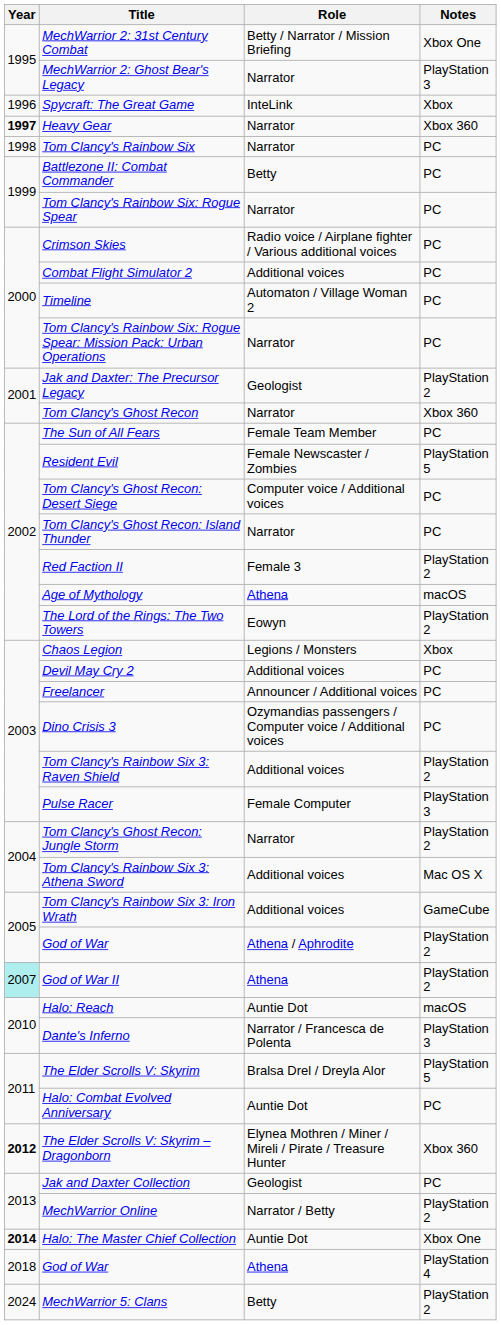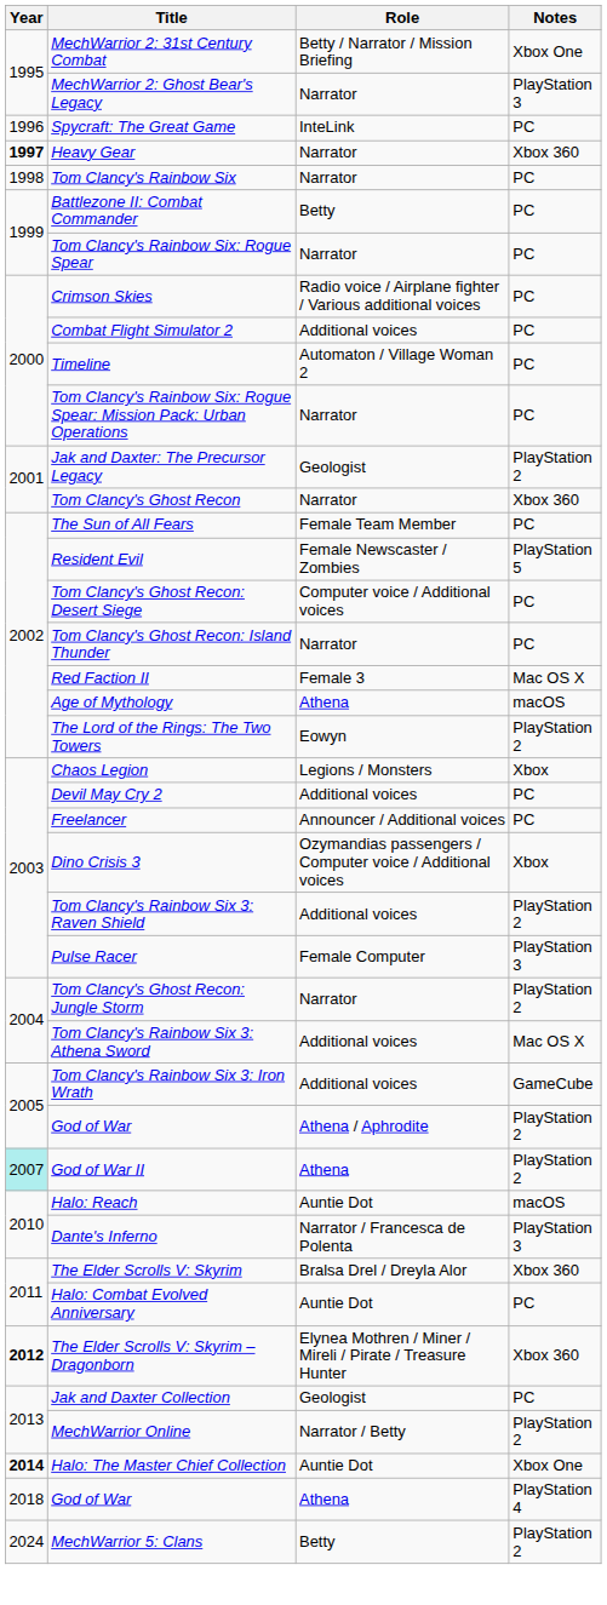Spycraft: The Great Game | Notes: Xbox -> PC
Red Faction II | Notes: PlayStation 2 -> Mac OS X
Dino Crisis 3 | Notes: PC -> Xbox
The Elder Scrolls V: Skyrim | Notes: PlayStation 5 -> Xbox 360
